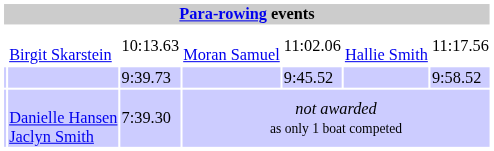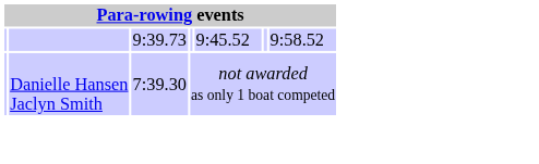- row: Birgit Skarstein | 10:13.63 | Moran Samuel | 11:02.06 | Hallie Smith | 11:17.56
